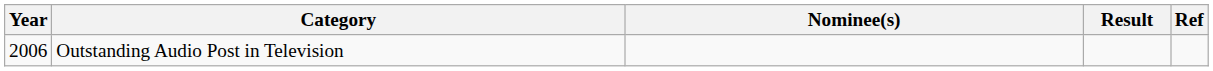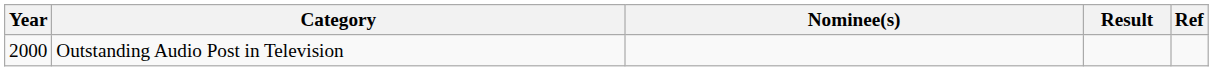Outstanding Audio Post in Television | Year: 2006 -> 2000
